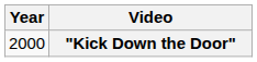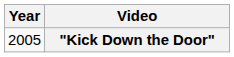"Kick Down the Door" | Year: 2000 -> 2005
